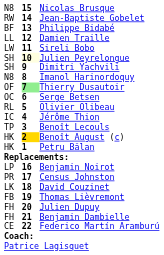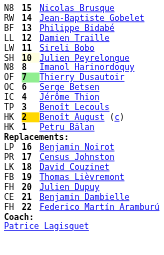- row: SH | 9 | Dimitri Yachvili
- row: RL | 5 | Olivier Olibeau
Benjamin Dambielle | column 1: FH -> CE
Federico Martín Aramburú | column 1: CE -> FH
